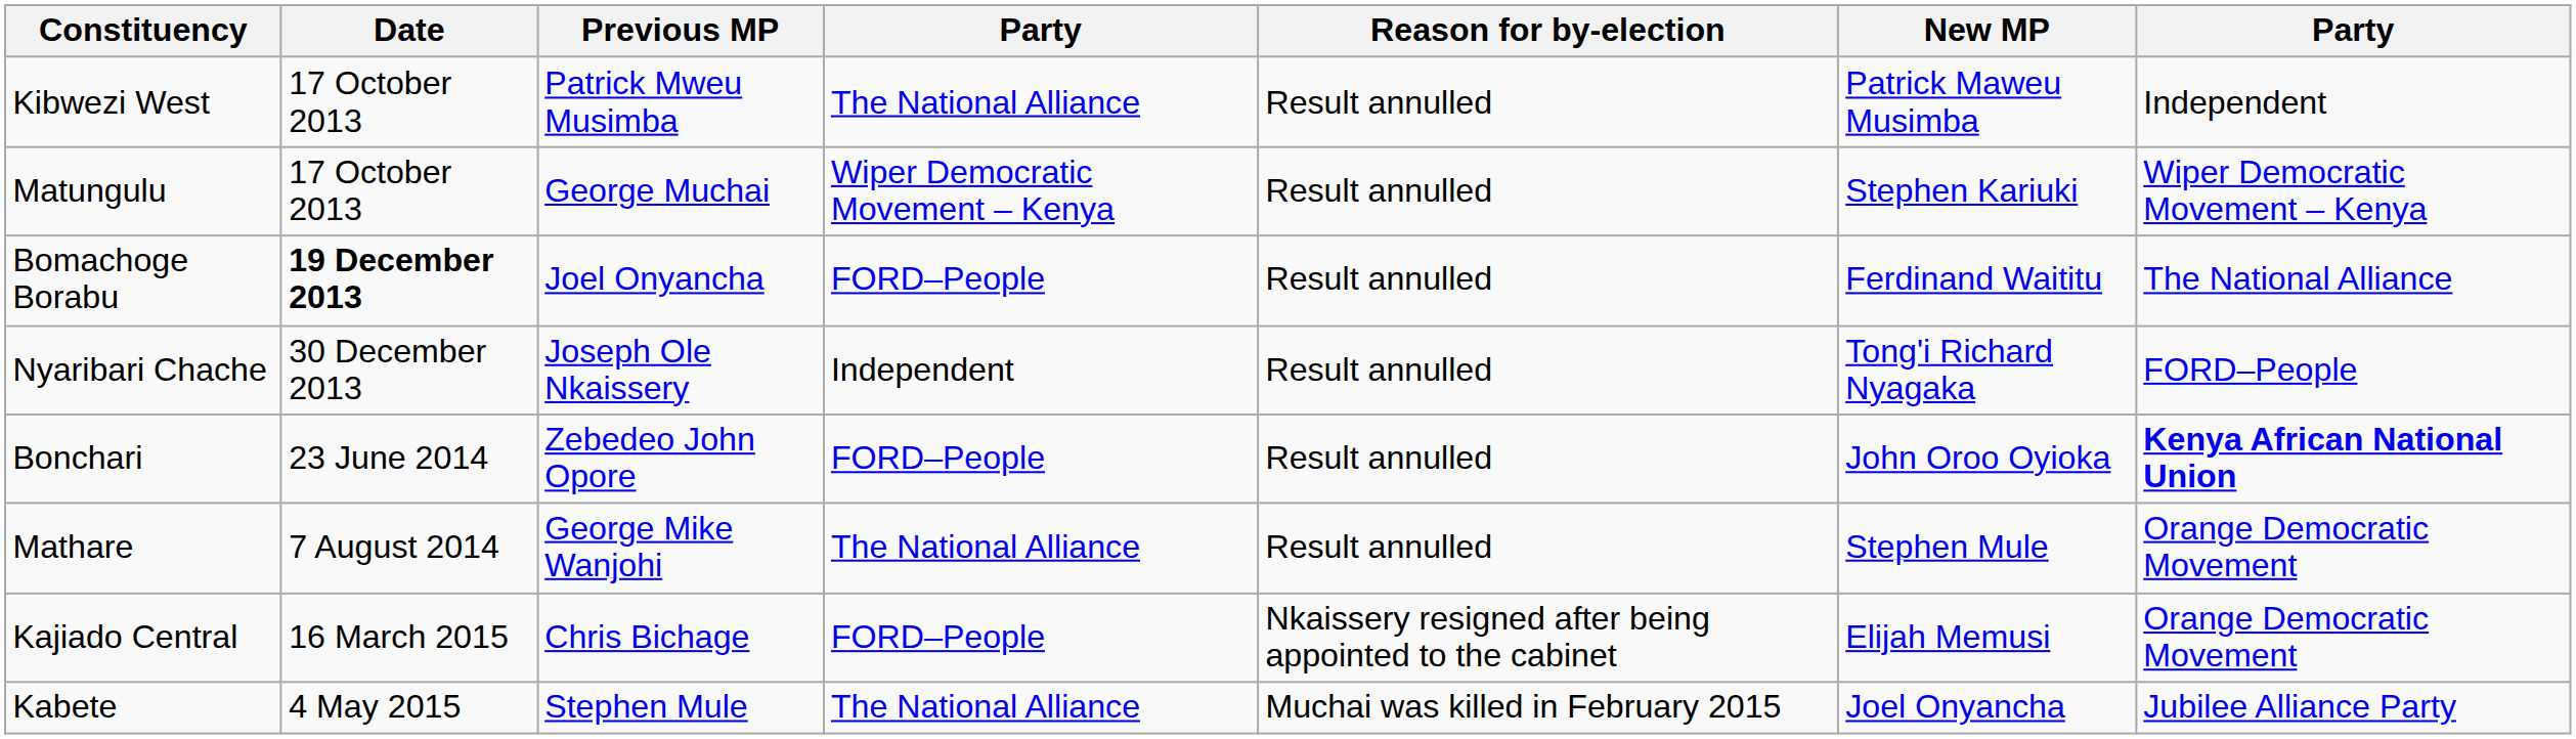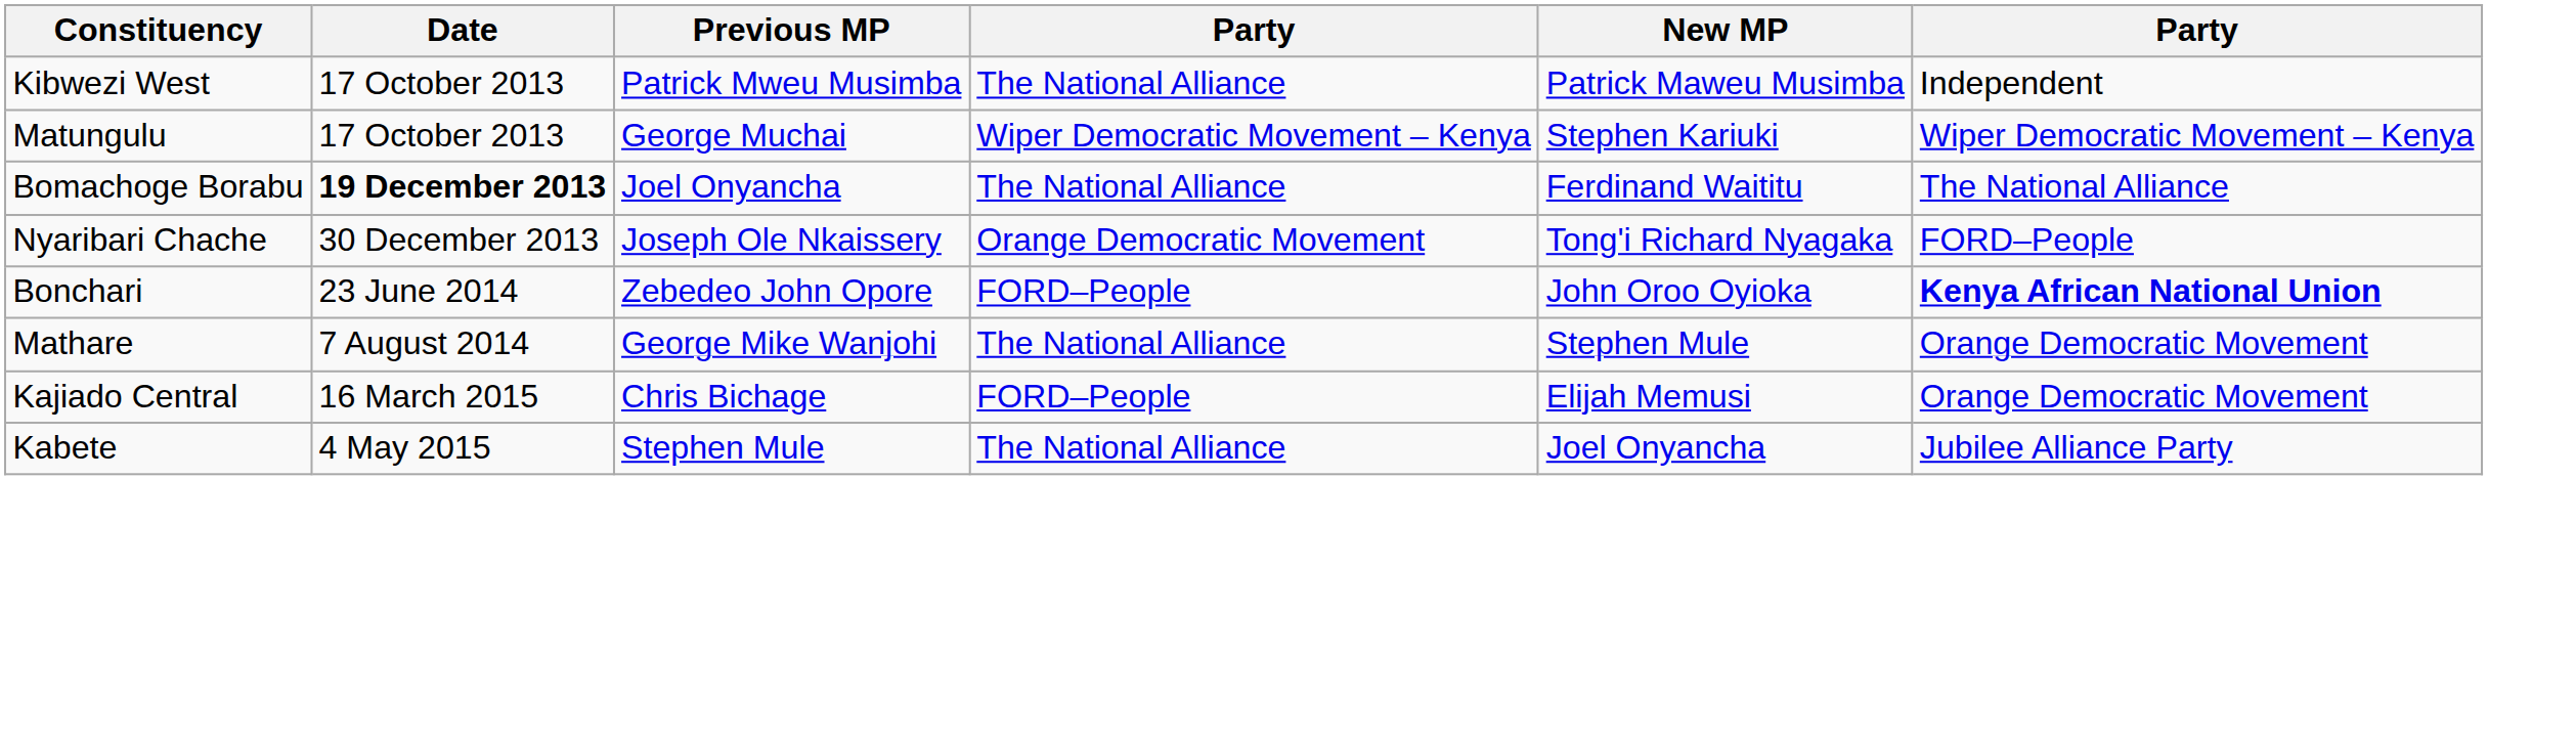- column: Reason for by-election | Result annulled | Result annulled | Result annulled | Result annulled | Result annulled | Result annulled | Nkaissery resigned after being appointed to the cabinet | Muchai was killed in February 2015
Bomachoge Borabu | column 4: FORD–People -> The National Alliance
Nyaribari Chache | column 4: Independent -> Orange Democratic Movement
